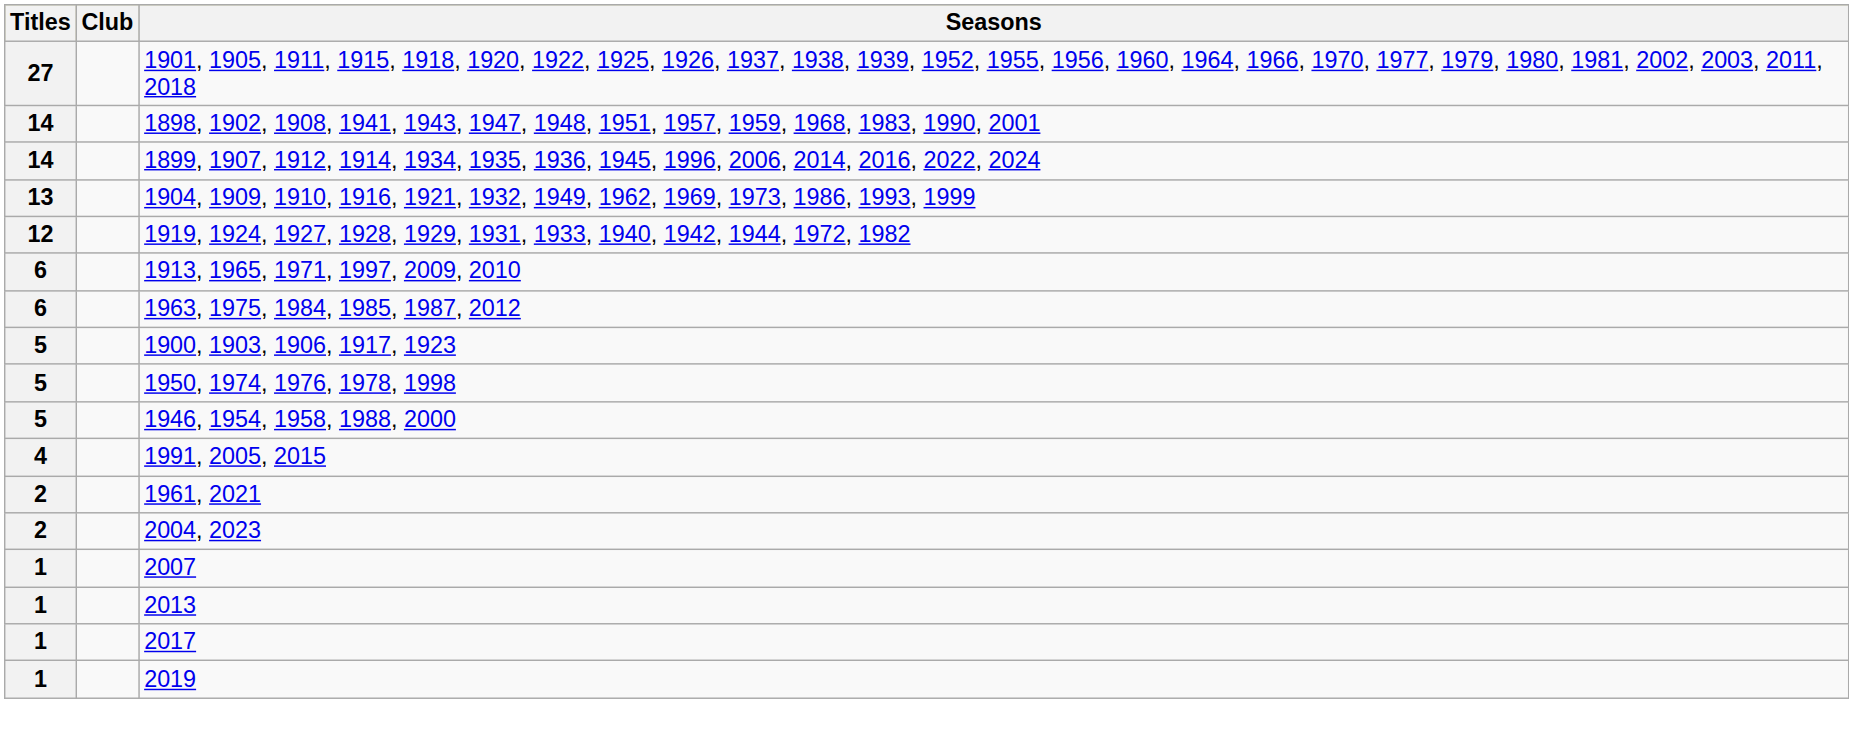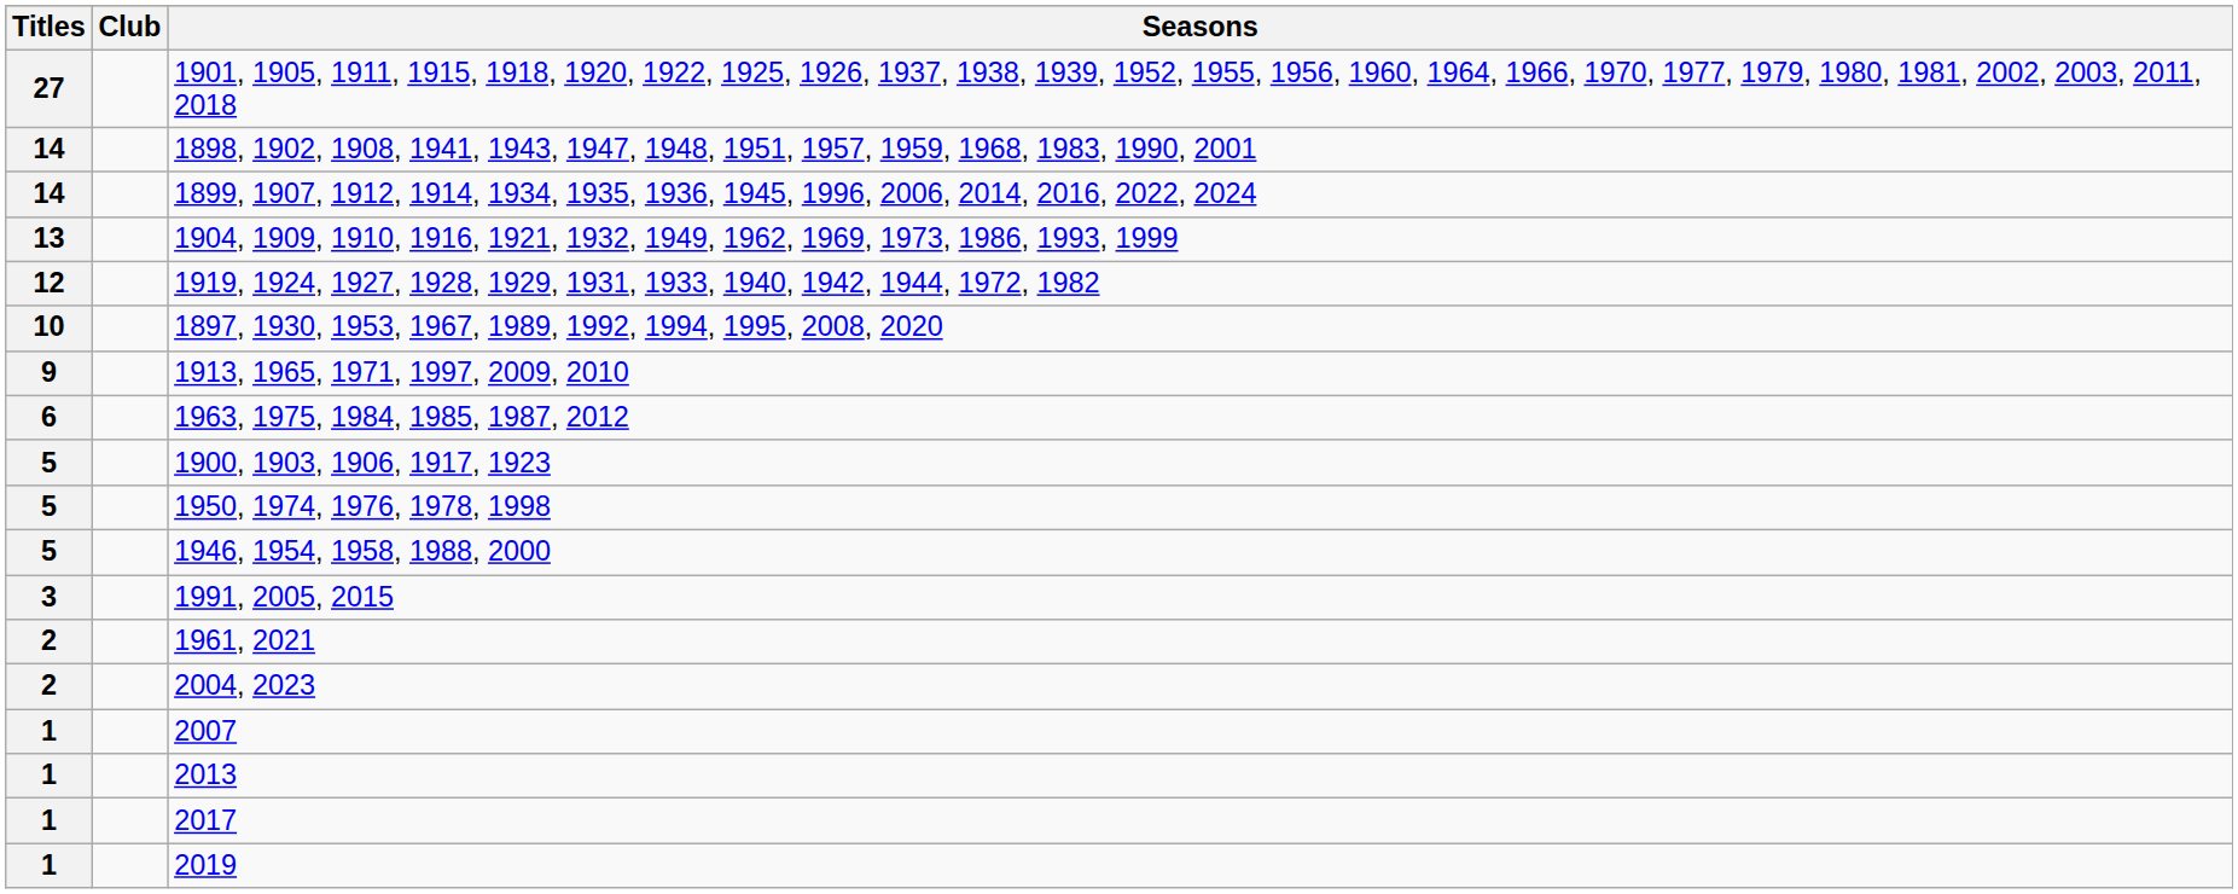+ row: 10 | 1897, 1930, 1953, 1967, 1989, 1992, 1994, 1995, 2008, 2020
1913, 1965, 1971, 1997, 2009, 2010 | Titles: 6 -> 9
1991, 2005, 2015 | Titles: 4 -> 3
